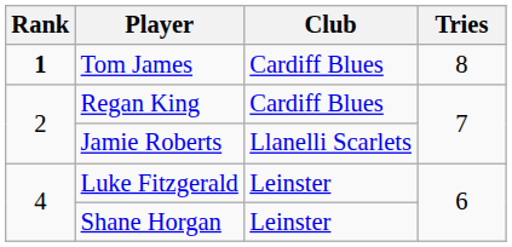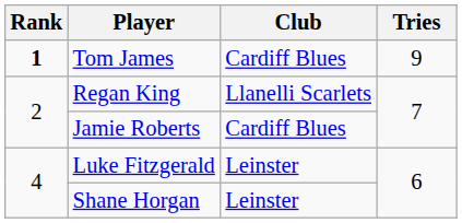Tom James | Tries: 8 -> 9
Regan King | Club: Cardiff Blues -> Llanelli Scarlets
Jamie Roberts | Club: Llanelli Scarlets -> Cardiff Blues
